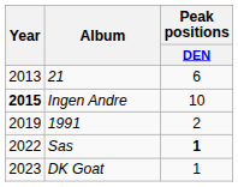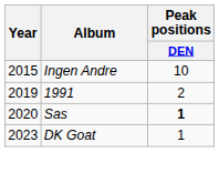- row: 2013 | 21 | 6
Ingen Andre | Year: bold -> normal
Sas | Year: 2022 -> 2020
